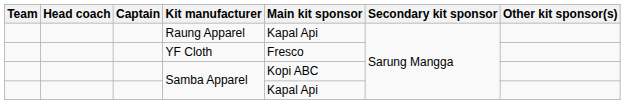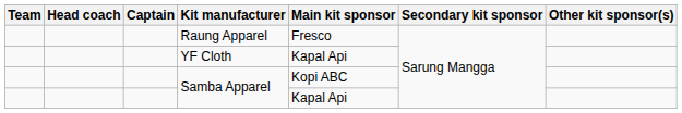Raung Apparel | Main kit sponsor: Kapal Api -> Fresco
YF Cloth | Main kit sponsor: Fresco -> Kapal Api
